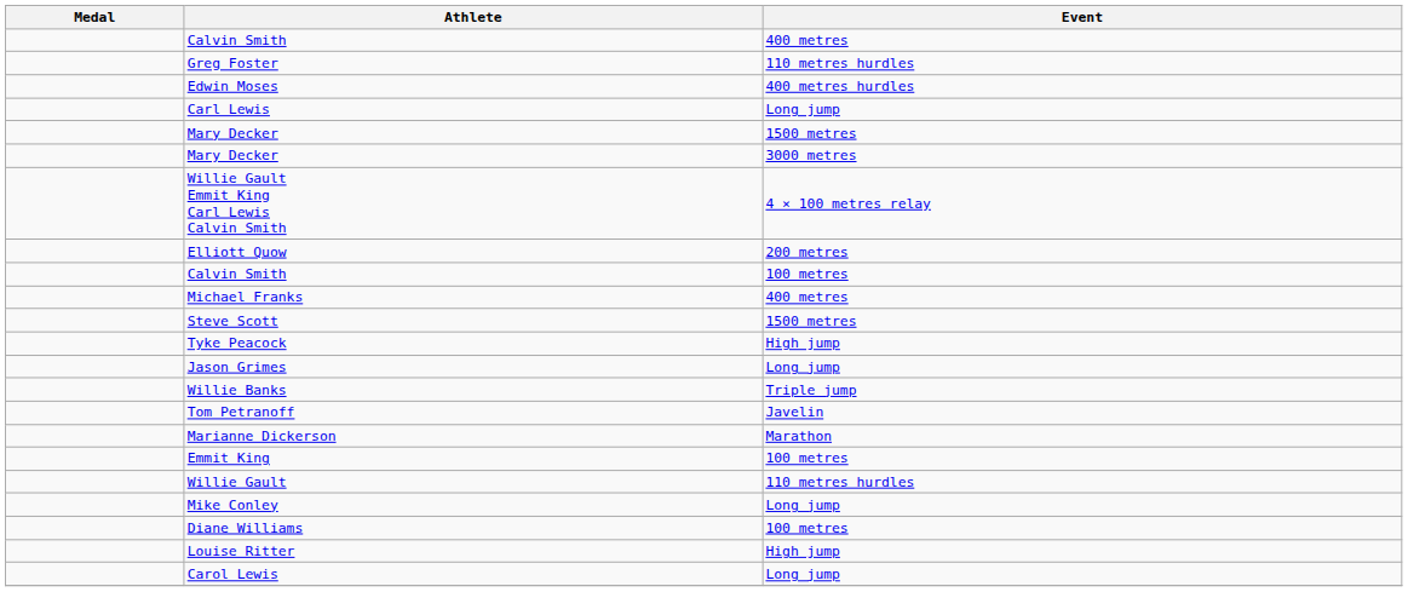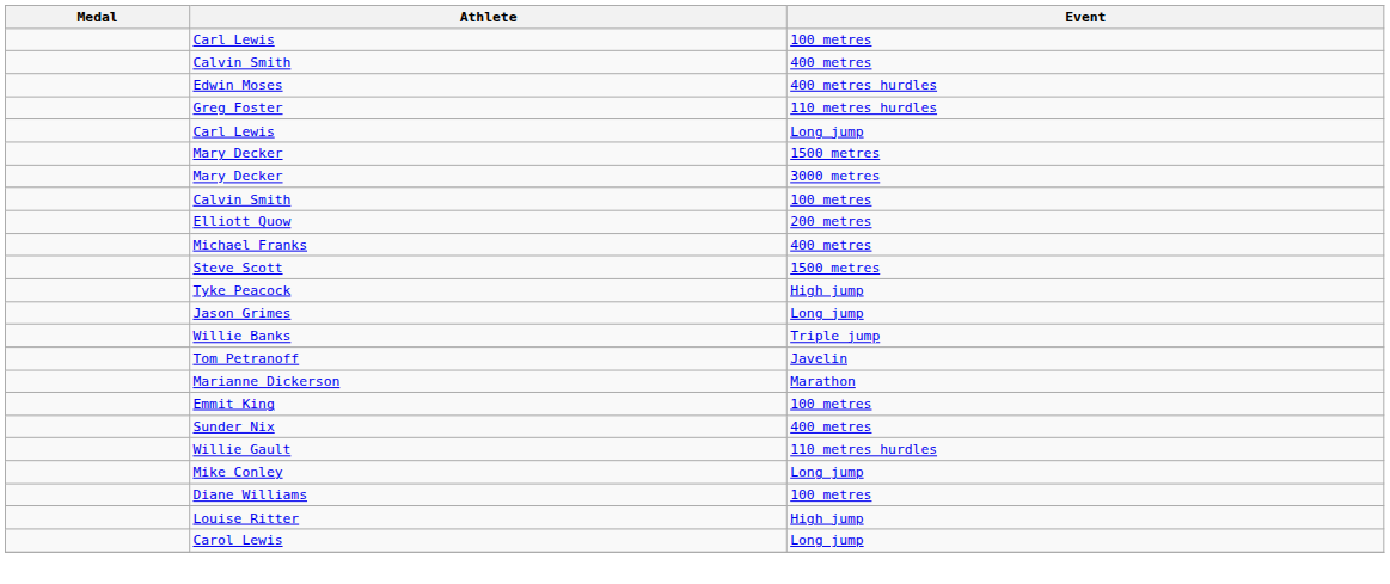+ row: Carl Lewis | 100 metres
rows swapped: Greg Foster <-> Edwin Moses
- row: Willie Gault Emmit King Carl Lewis Calvin Smith | 4 × 100 metres relay
rows swapped: Calvin Smith / 100 metres <-> Elliott Quow
+ row: Sunder Nix | 400 metres
